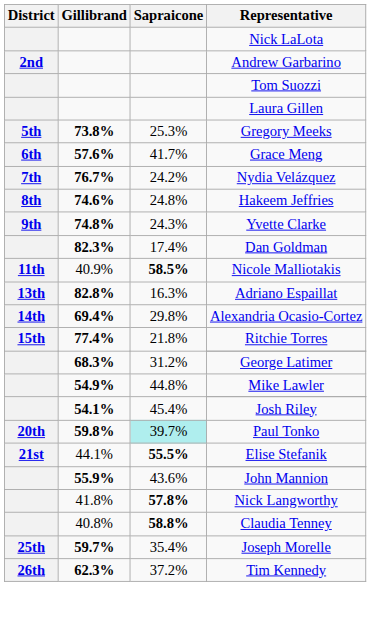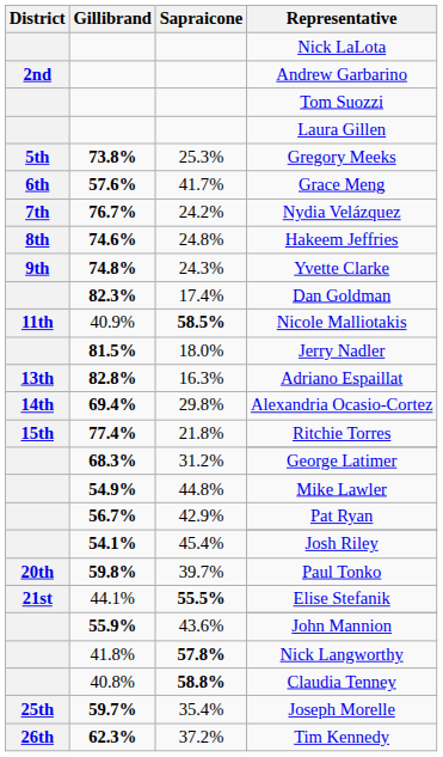+ row: 81.5% | 18.0% | Jerry Nadler
+ row: 56.7% | 42.9% | Pat Ryan
Paul Tonko | Sapraicone: paleturquoise background -> no background
